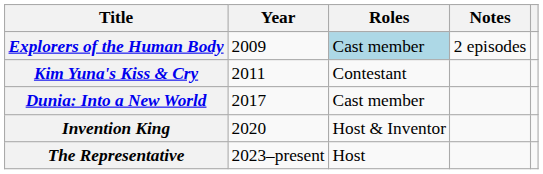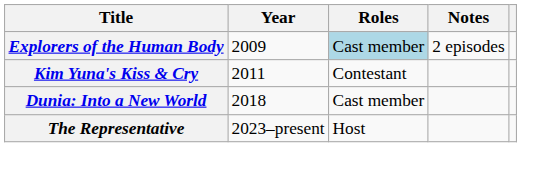Dunia: Into a New World | Year: 2017 -> 2018
- row: Invention King | 2020 | Host & Inventor
